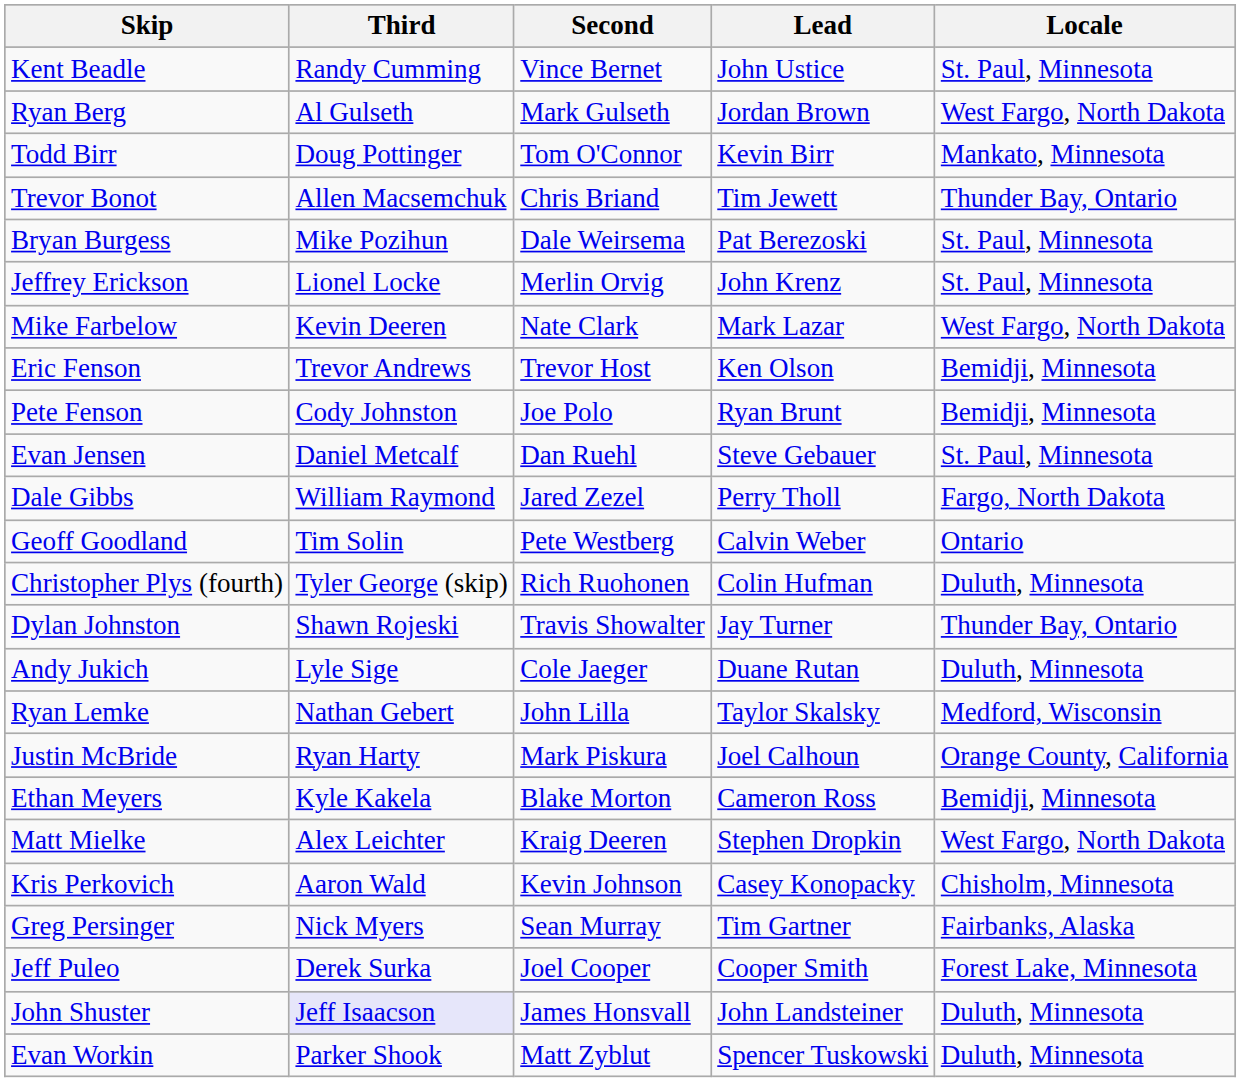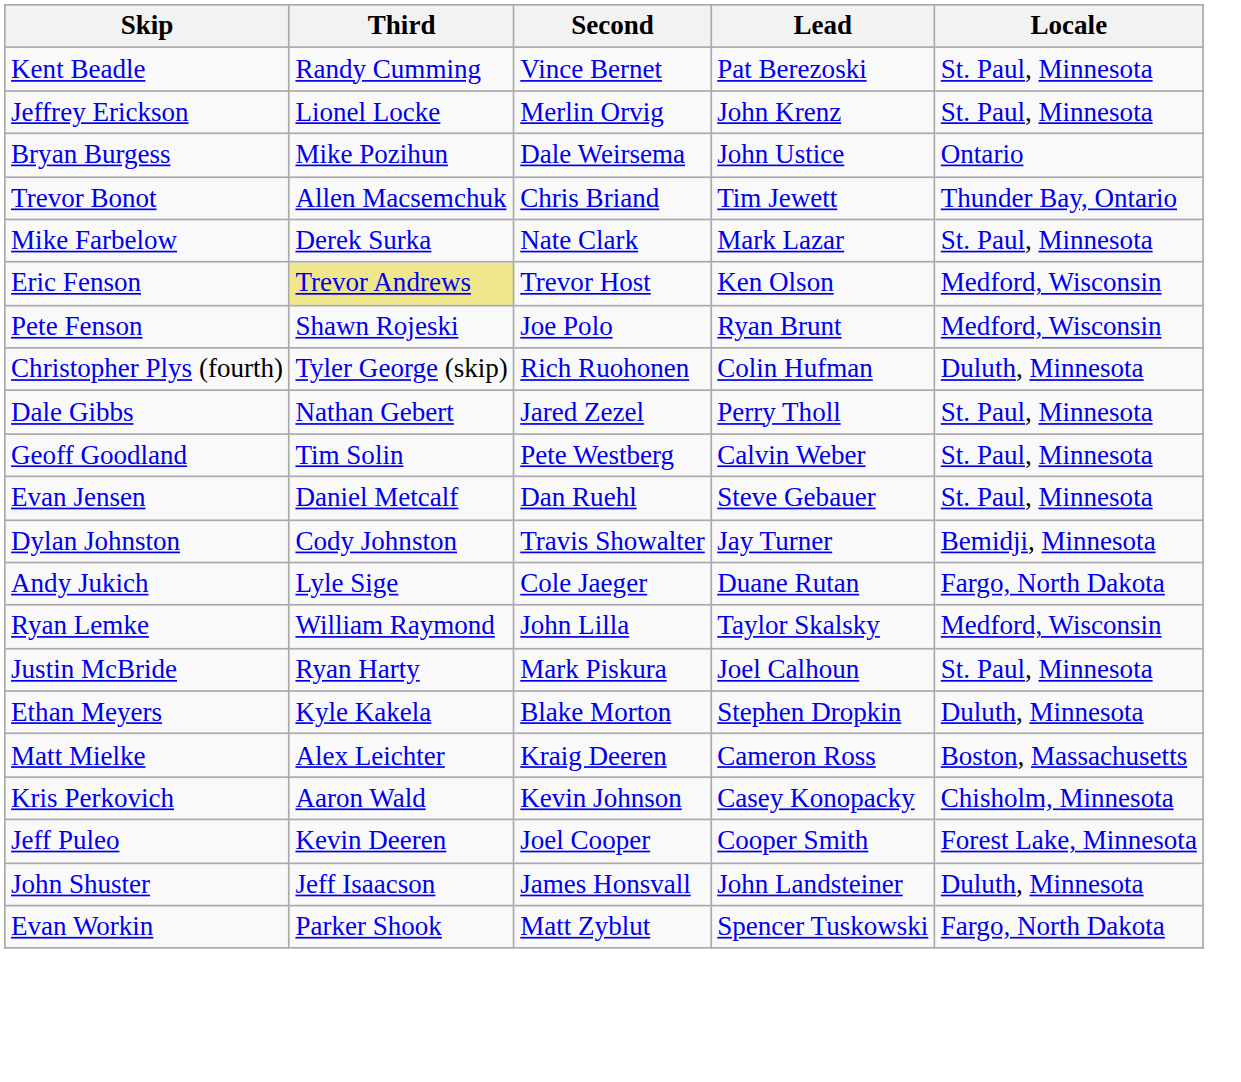Kent Beadle | Lead: John Ustice -> Pat Berezoski
- row: Ryan Berg | Al Gulseth | Mark Gulseth | Jordan Brown | West Fargo, North Dakota
- row: Todd Birr | Doug Pottinger | Tom O'Connor | Kevin Birr | Mankato, Minnesota
rows swapped: Trevor Bonot <-> Jeffrey Erickson
Bryan Burgess | Lead: Pat Berezoski -> John Ustice
Bryan Burgess | Locale: St. Paul, Minnesota -> Ontario
Mike Farbelow | Third: Kevin Deeren -> Derek Surka
Mike Farbelow | Locale: West Fargo, North Dakota -> St. Paul, Minnesota
Eric Fenson | Third: no background -> khaki background
Eric Fenson | Locale: Bemidji, Minnesota -> Medford, Wisconsin
Pete Fenson | Third: Cody Johnston -> Shawn Rojeski
Pete Fenson | Locale: Bemidji, Minnesota -> Medford, Wisconsin
rows swapped: Christopher Plys (fourth) <-> Evan Jensen
Dale Gibbs | Third: William Raymond -> Nathan Gebert
Dale Gibbs | Locale: Fargo, North Dakota -> St. Paul, Minnesota
Geoff Goodland | Locale: Ontario -> St. Paul, Minnesota
Dylan Johnston | Third: Shawn Rojeski -> Cody Johnston
Dylan Johnston | Locale: Thunder Bay, Ontario -> Bemidji, Minnesota
Andy Jukich | Locale: Duluth, Minnesota -> Fargo, North Dakota
Ryan Lemke | Third: Nathan Gebert -> William Raymond
Justin McBride | Locale: Orange County, California -> St. Paul, Minnesota
Ethan Meyers | Lead: Cameron Ross -> Stephen Dropkin
Ethan Meyers | Locale: Bemidji, Minnesota -> Duluth, Minnesota
Matt Mielke | Lead: Stephen Dropkin -> Cameron Ross
Matt Mielke | Locale: West Fargo, North Dakota -> Boston, Massachusetts
- row: Greg Persinger | Nick Myers | Sean Murray | Tim Gartner | Fairbanks, Alaska
Jeff Puleo | Third: Derek Surka -> Kevin Deeren
John Shuster | Third: lavender background -> no background
Evan Workin | Locale: Duluth, Minnesota -> Fargo, North Dakota
